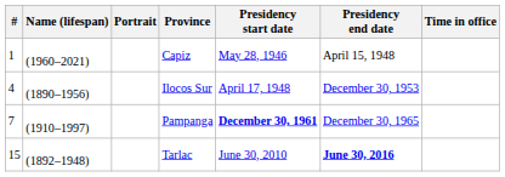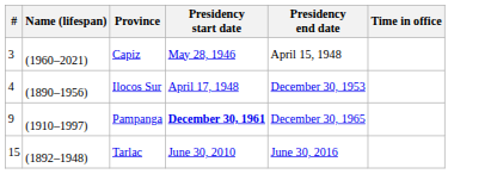- column: Portrait
Capiz | #: 1 -> 3
Pampanga | #: 7 -> 9
Tarlac | Presidency end date: bold -> normal
